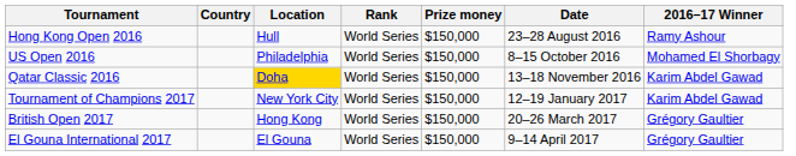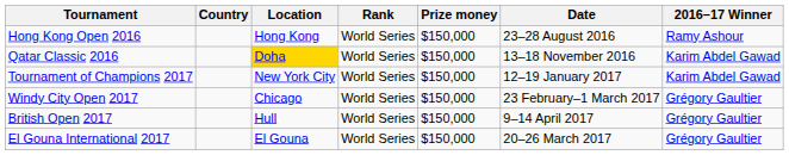Hong Kong Open 2016 | Location: Hull -> Hong Kong
- row: US Open 2016 | Philadelphia | World Series | $150,000 | 8–15 October 2016 | Mohamed El Shorbagy
+ row: Windy City Open 2017 | Chicago | World Series | $150,000 | 23 February–1 March 2017 | Grégory Gaultier
British Open 2017 | Location: Hong Kong -> Hull
British Open 2017 | Date: 20–26 March 2017 -> 9–14 April 2017
El Gouna International 2017 | Date: 9–14 April 2017 -> 20–26 March 2017
